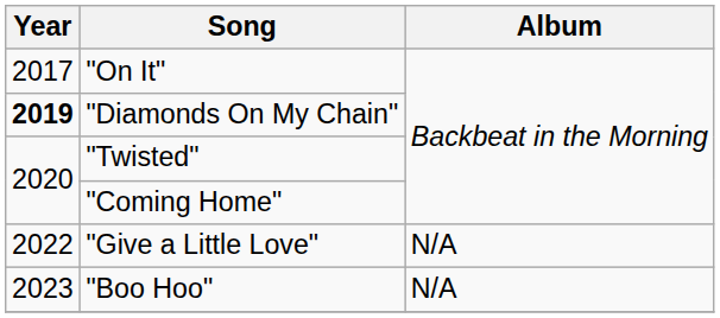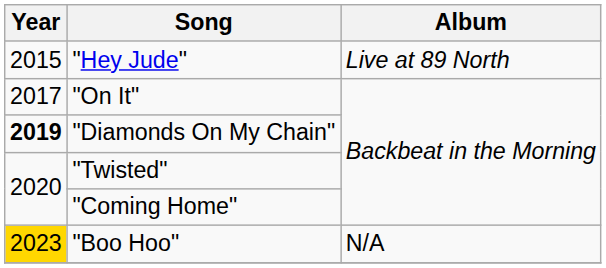+ row: 2015 | "Hey Jude" | Live at 89 North
- row: 2022 | "Give a Little Love" | N/A
"Boo Hoo" | Year: no background -> gold background
